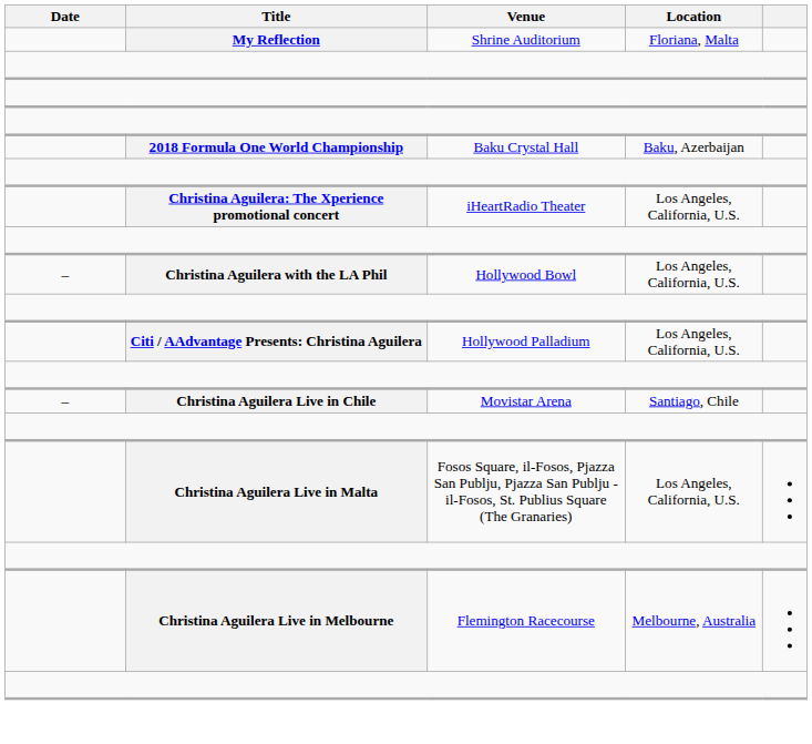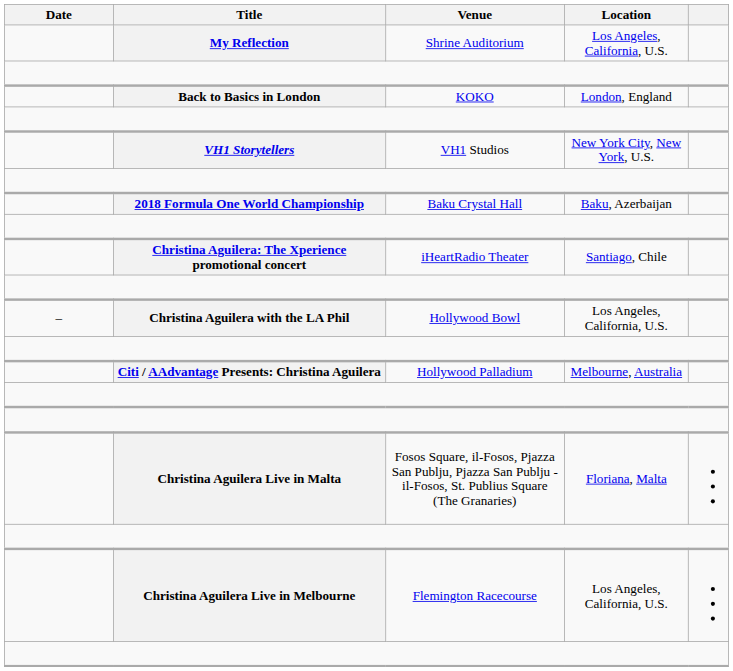My Reflection | Location: Floriana, Malta -> Los Angeles, California, U.S.
+ row: Back to Basics in London | KOKO | London, England
+ row: VH1 Storytellers | VH1 Studios | New York City, New York, U.S.
Christina Aguilera: The Xperience promotional concert | Location: Los Angeles, California, U.S. -> Santiago, Chile
Citi / AAdvantage Presents: Christina Aguilera | Location: Los Angeles, California, U.S. -> Melbourne, Australia
- row: – | Christina Aguilera Live in Chile | Movistar Arena | Santiago, Chile
Christina Aguilera Live in Malta | Location: Los Angeles, California, U.S. -> Floriana, Malta
Christina Aguilera Live in Melbourne | Location: Melbourne, Australia -> Los Angeles, California, U.S.
